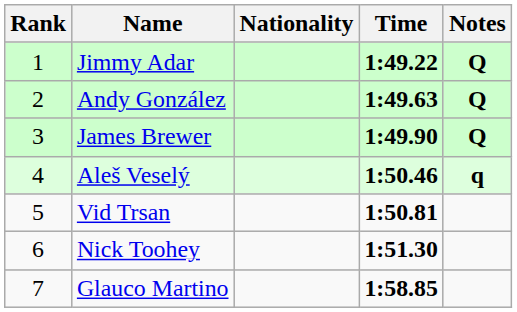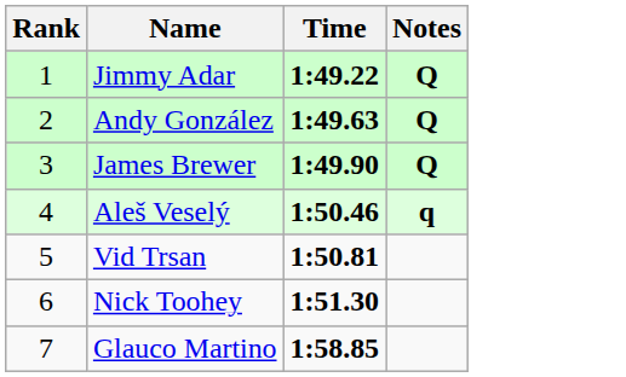- column: Nationality
